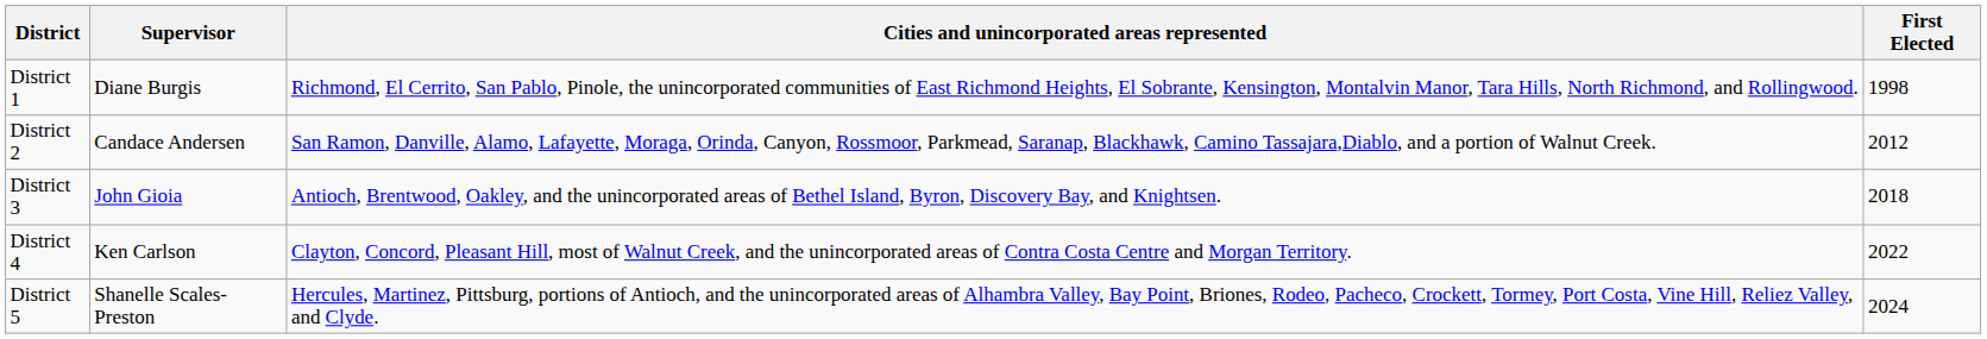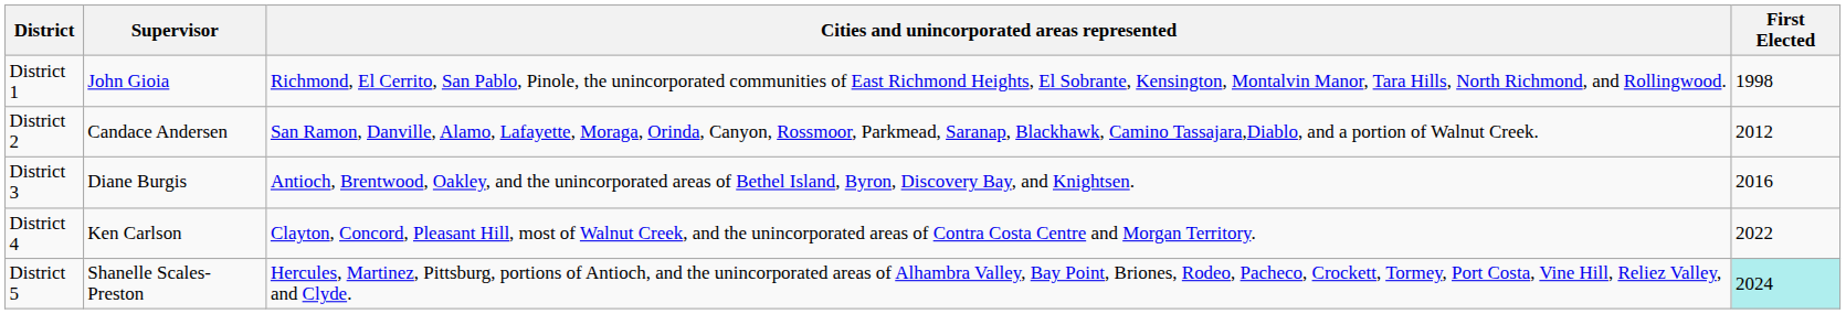District 1 | Supervisor: Diane Burgis -> John Gioia
District 3 | Supervisor: John Gioia -> Diane Burgis
District 3 | First Elected: 2018 -> 2016
District 5 | First Elected: no background -> paleturquoise background
